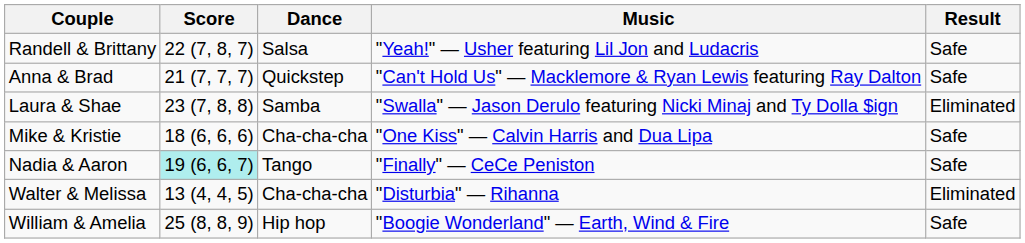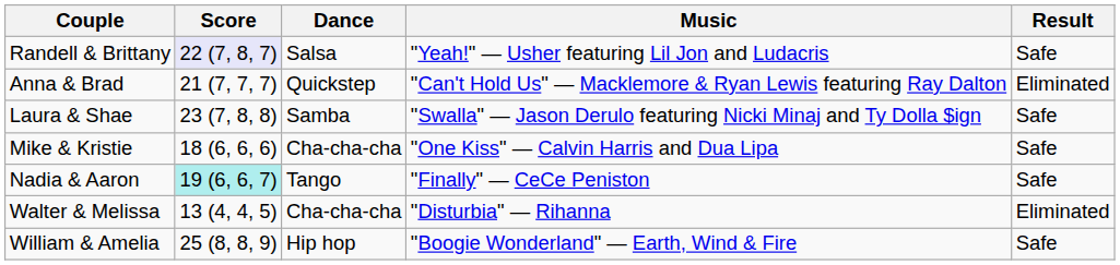Randell & Brittany | Score: no background -> lavender background
Anna & Brad | Result: Safe -> Eliminated
Laura & Shae | Result: Eliminated -> Safe
